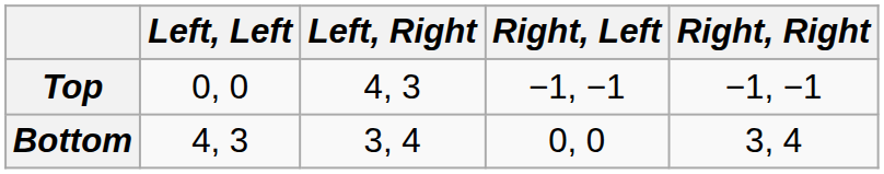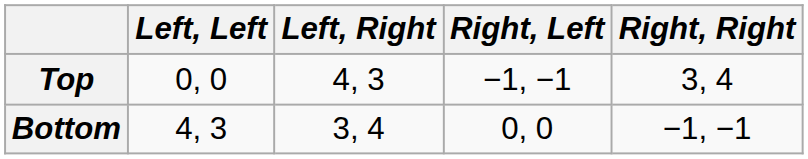Top | Right, Right: −1, −1 -> 3, 4
Bottom | Right, Right: 3, 4 -> −1, −1
